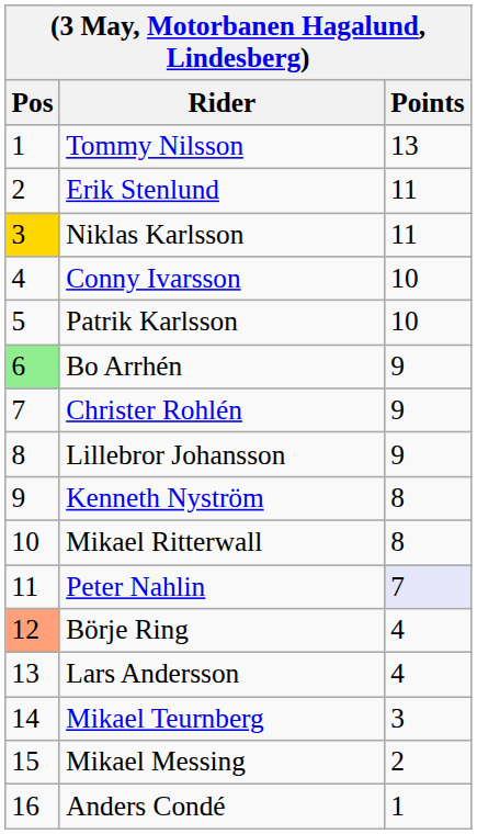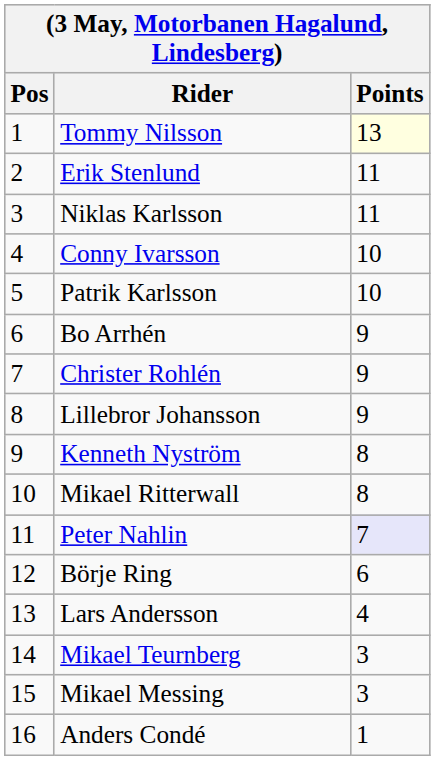Tommy Nilsson | Points: no background -> lightyellow background
Niklas Karlsson | Pos: gold background -> no background
Bo Arrhén | Pos: lightgreen background -> no background
Börje Ring | Pos: lightsalmon background -> no background
Börje Ring | Points: 4 -> 6
Mikael Messing | Points: 2 -> 3
